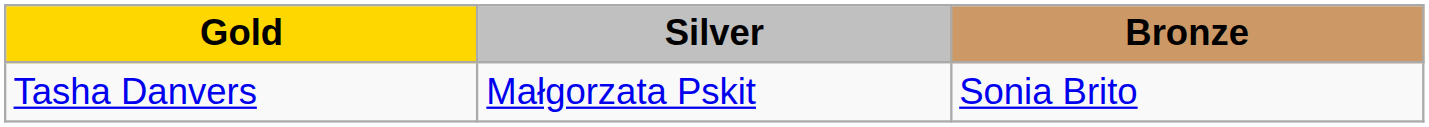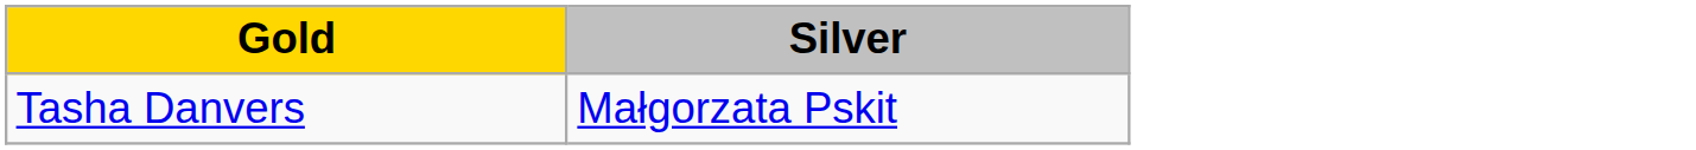- column: Bronze | Sonia Brito
